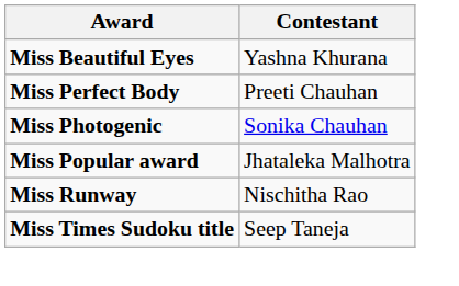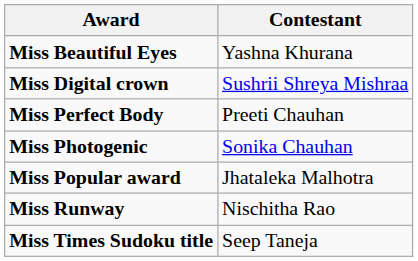+ row: Miss Digital crown | Sushrii Shreya Mishraa
